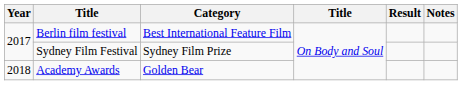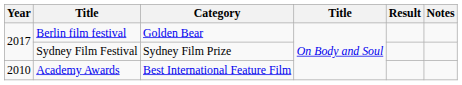Berlin film festival | Category: Best International Feature Film -> Golden Bear
Academy Awards | Year: 2018 -> 2010
Academy Awards | Category: Golden Bear -> Best International Feature Film
